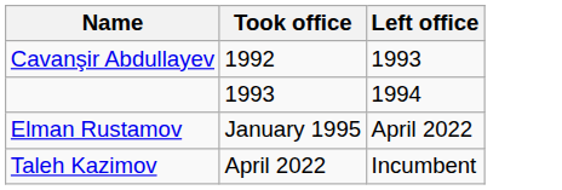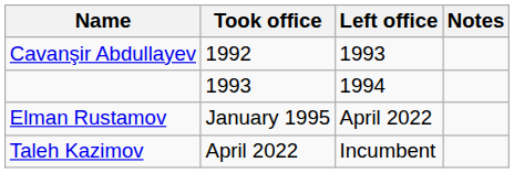+ column: Notes
